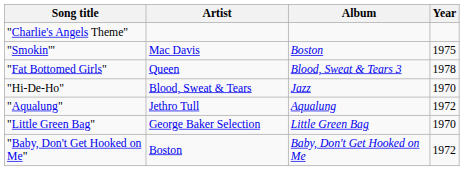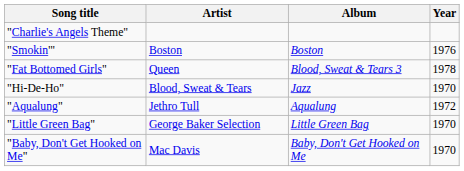"Smokin'" | Artist: Mac Davis -> Boston
"Smokin'" | Year: 1975 -> 1976
"Baby, Don't Get Hooked on Me" | Artist: Boston -> Mac Davis
"Baby, Don't Get Hooked on Me" | Year: 1972 -> 1970
